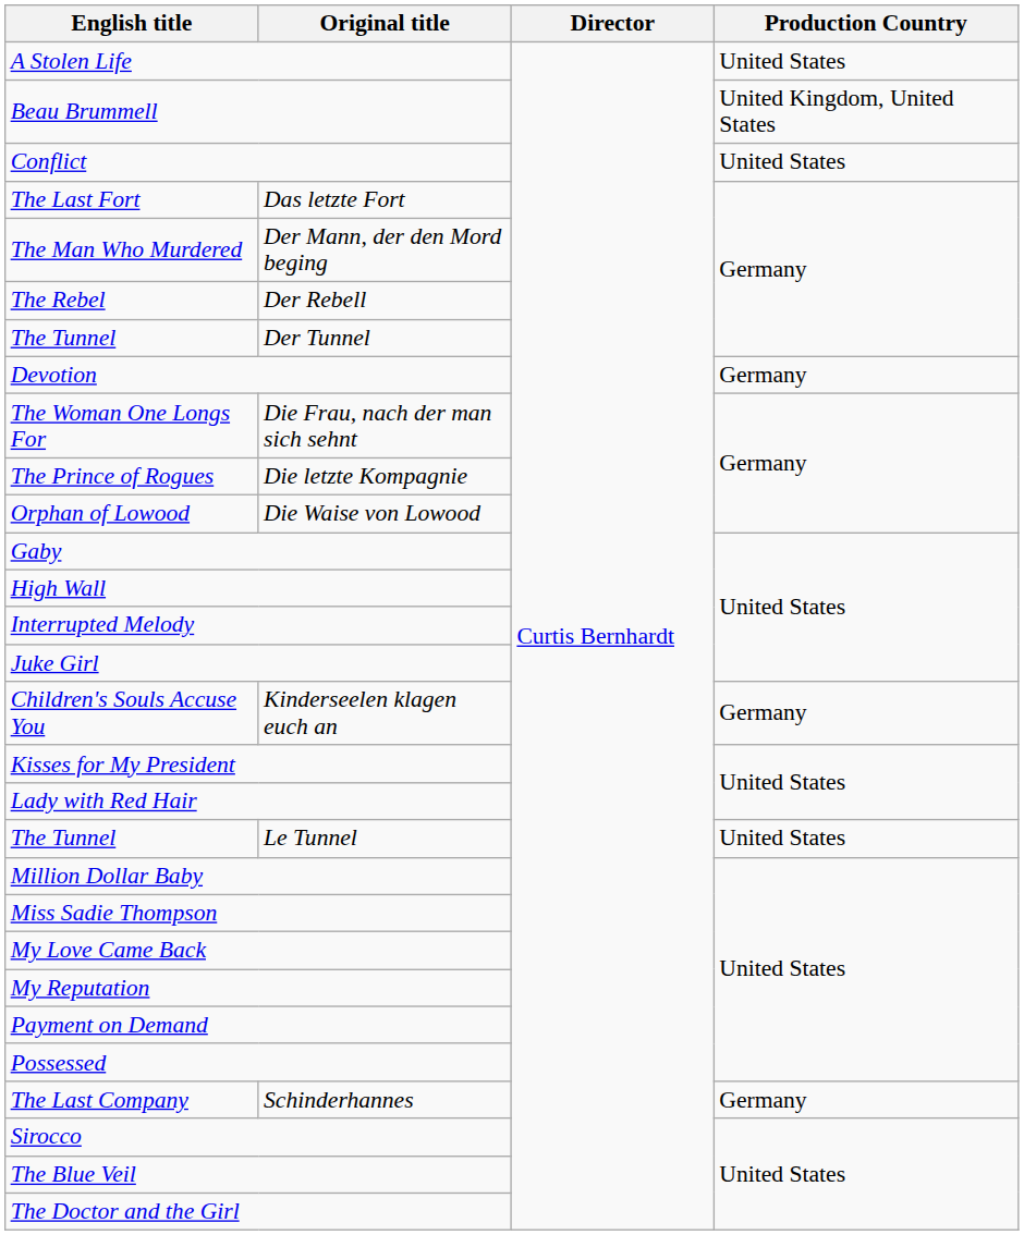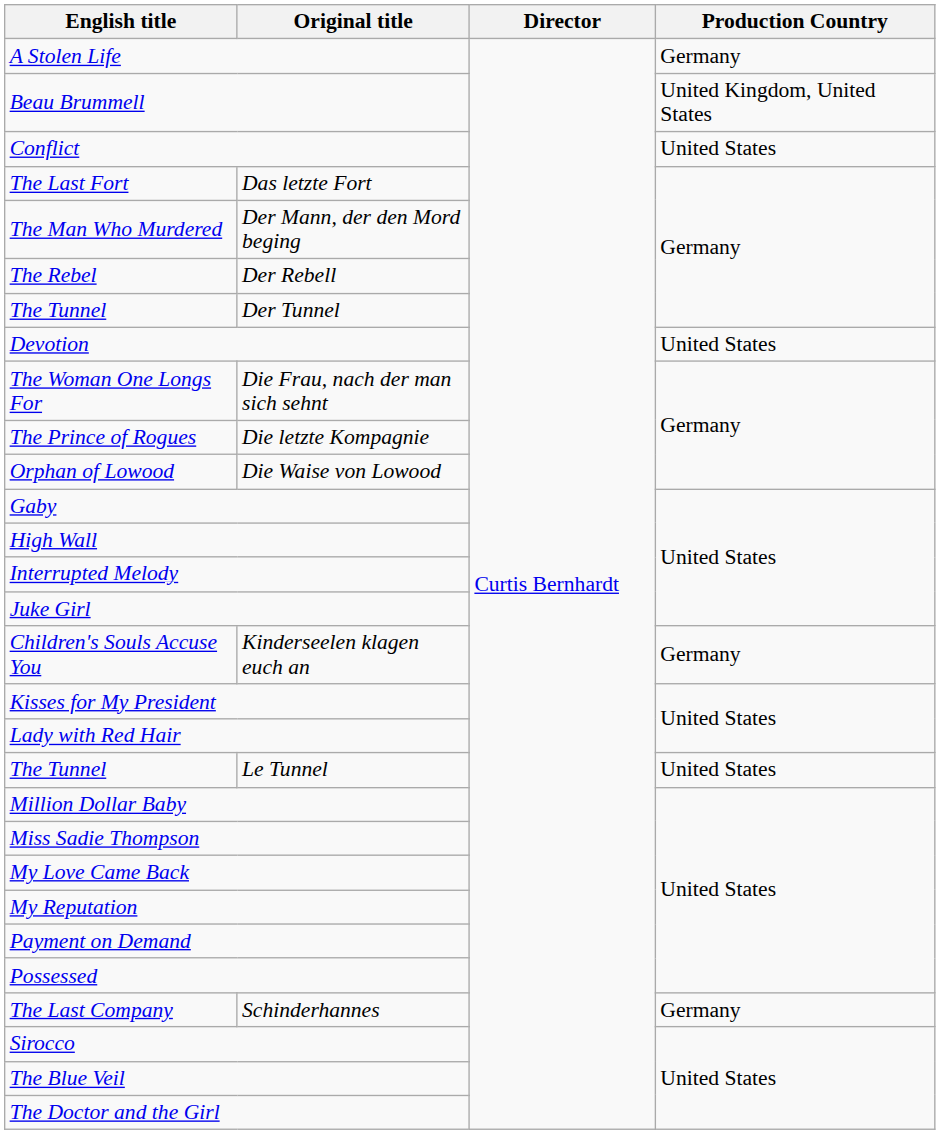A Stolen Life | Production Country: United States -> Germany
Devotion | Production Country: Germany -> United States
